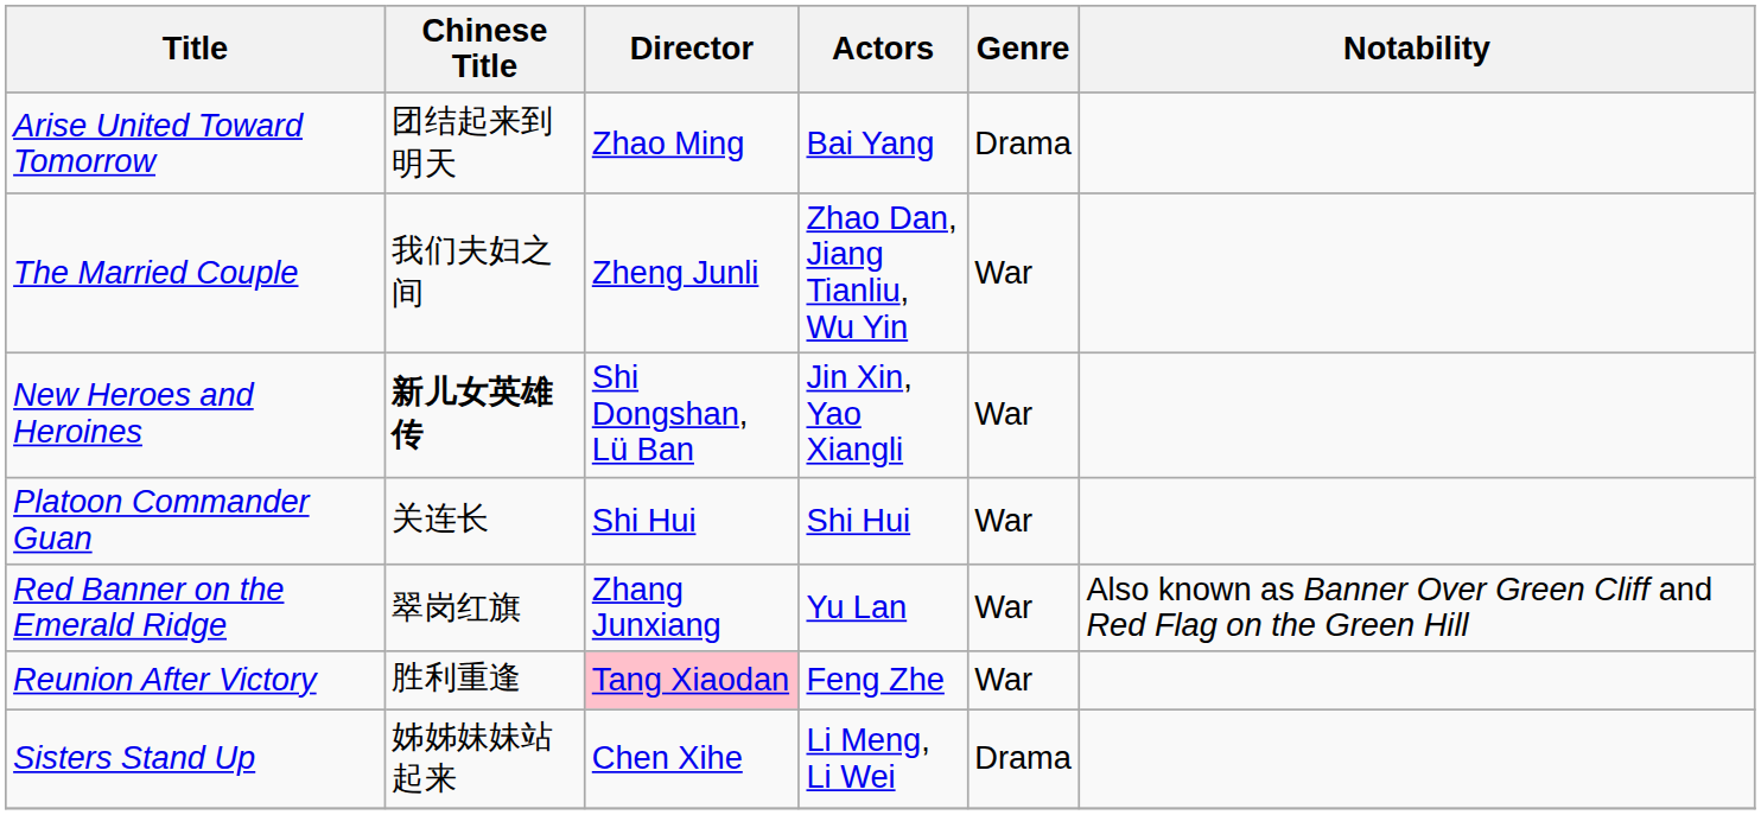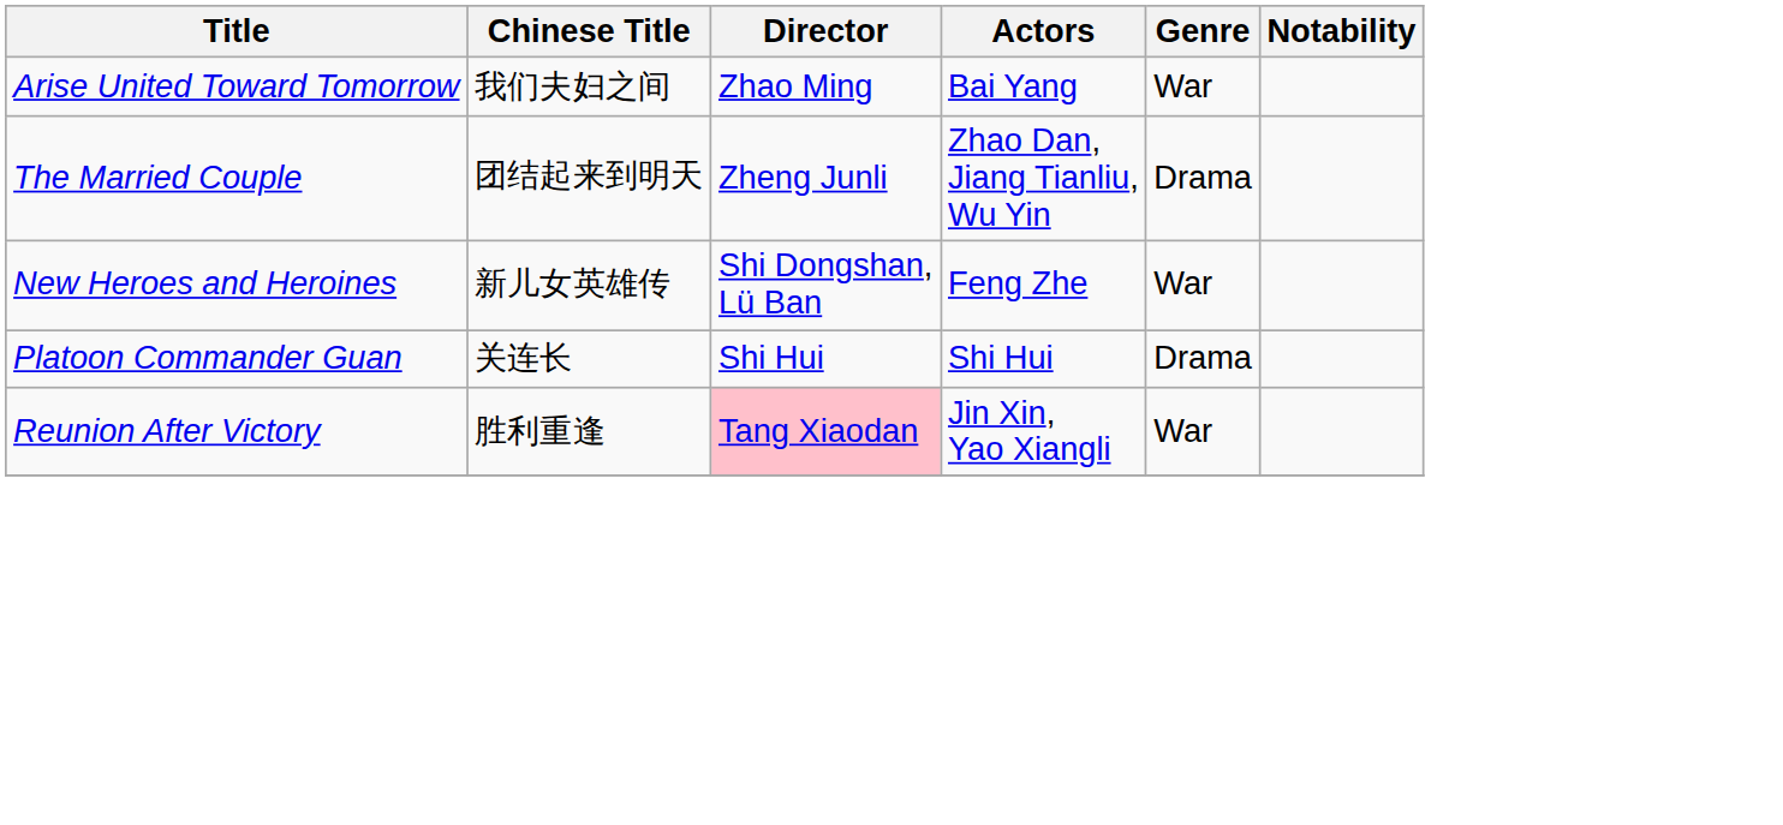Arise United Toward Tomorrow | Chinese Title: 团结起来到明天 -> 我们夫妇之间
Arise United Toward Tomorrow | Genre: Drama -> War
The Married Couple | Chinese Title: 我们夫妇之间 -> 团结起来到明天
The Married Couple | Genre: War -> Drama
New Heroes and Heroines | Chinese Title: bold -> normal
New Heroes and Heroines | Actors: Jin Xin, Yao Xiangli -> Feng Zhe
Platoon Commander Guan | Genre: War -> Drama
- row: Red Banner on the Emerald Ridge | 翠岗红旗 | Zhang Junxiang | Yu Lan | War | Also known as Banner Over Green Cliff and Red Flag on the Green Hill
Reunion After Victory | Actors: Feng Zhe -> Jin Xin, Yao Xiangli
- row: Sisters Stand Up | 姊姊妹妹站起来 | Chen Xihe | Li Meng, Li Wei | Drama
